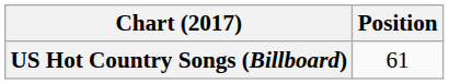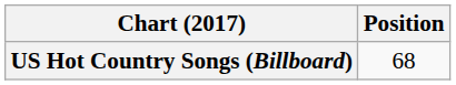US Hot Country Songs (Billboard) | Position: 61 -> 68
